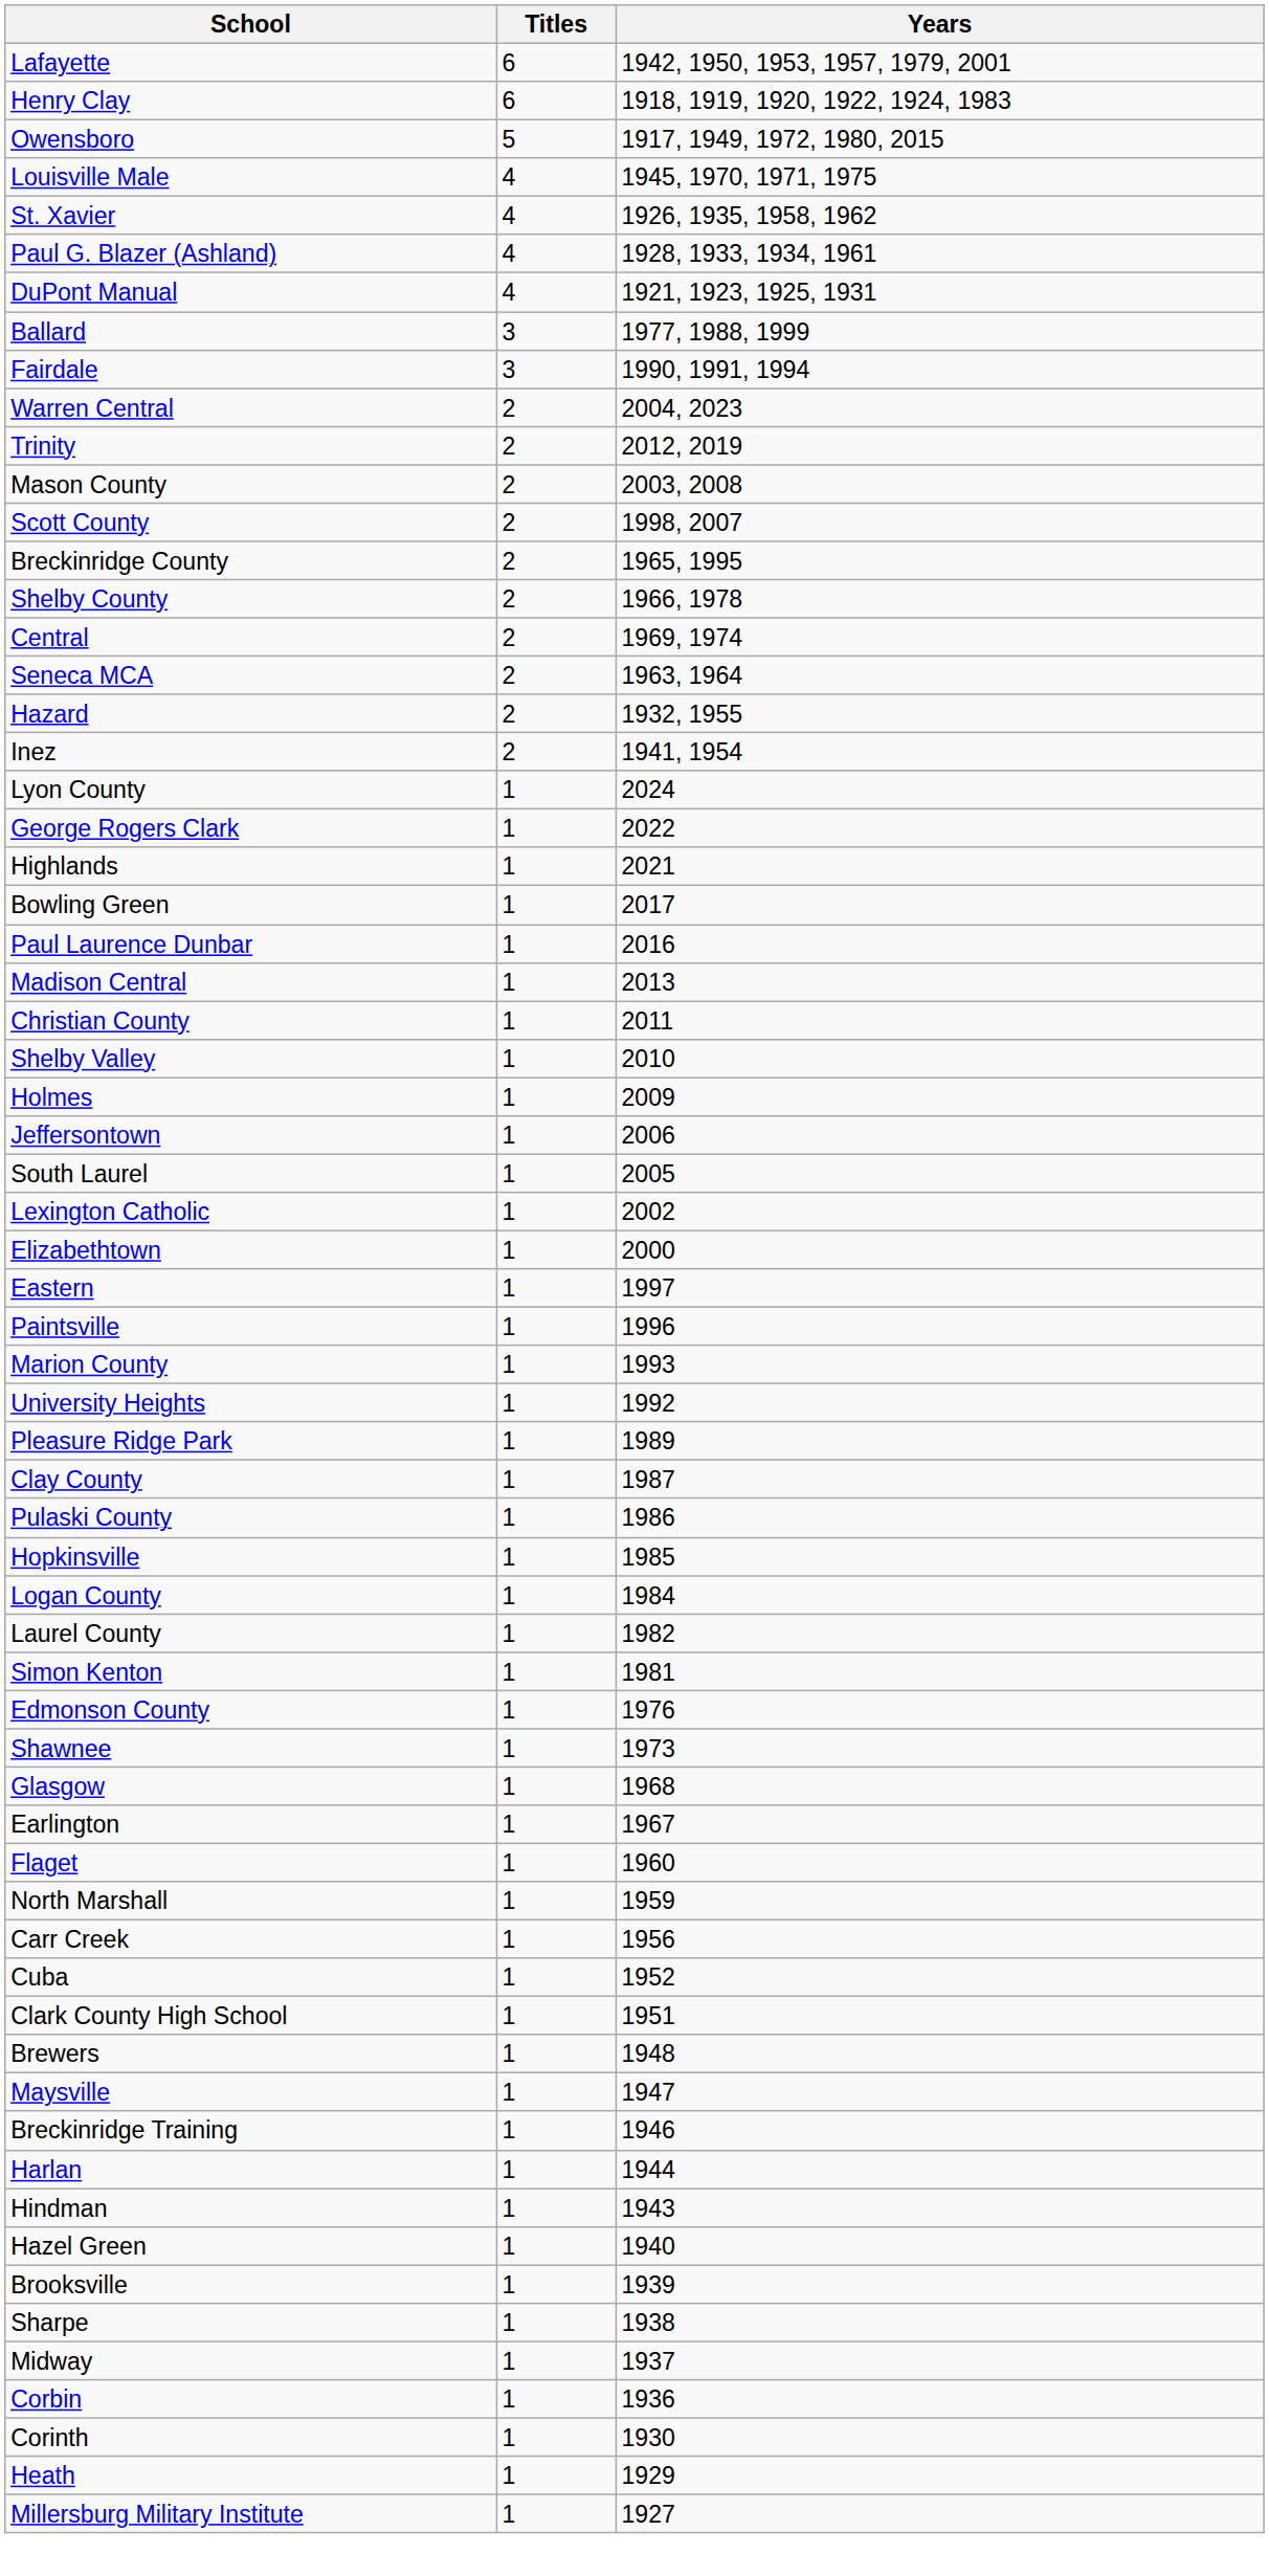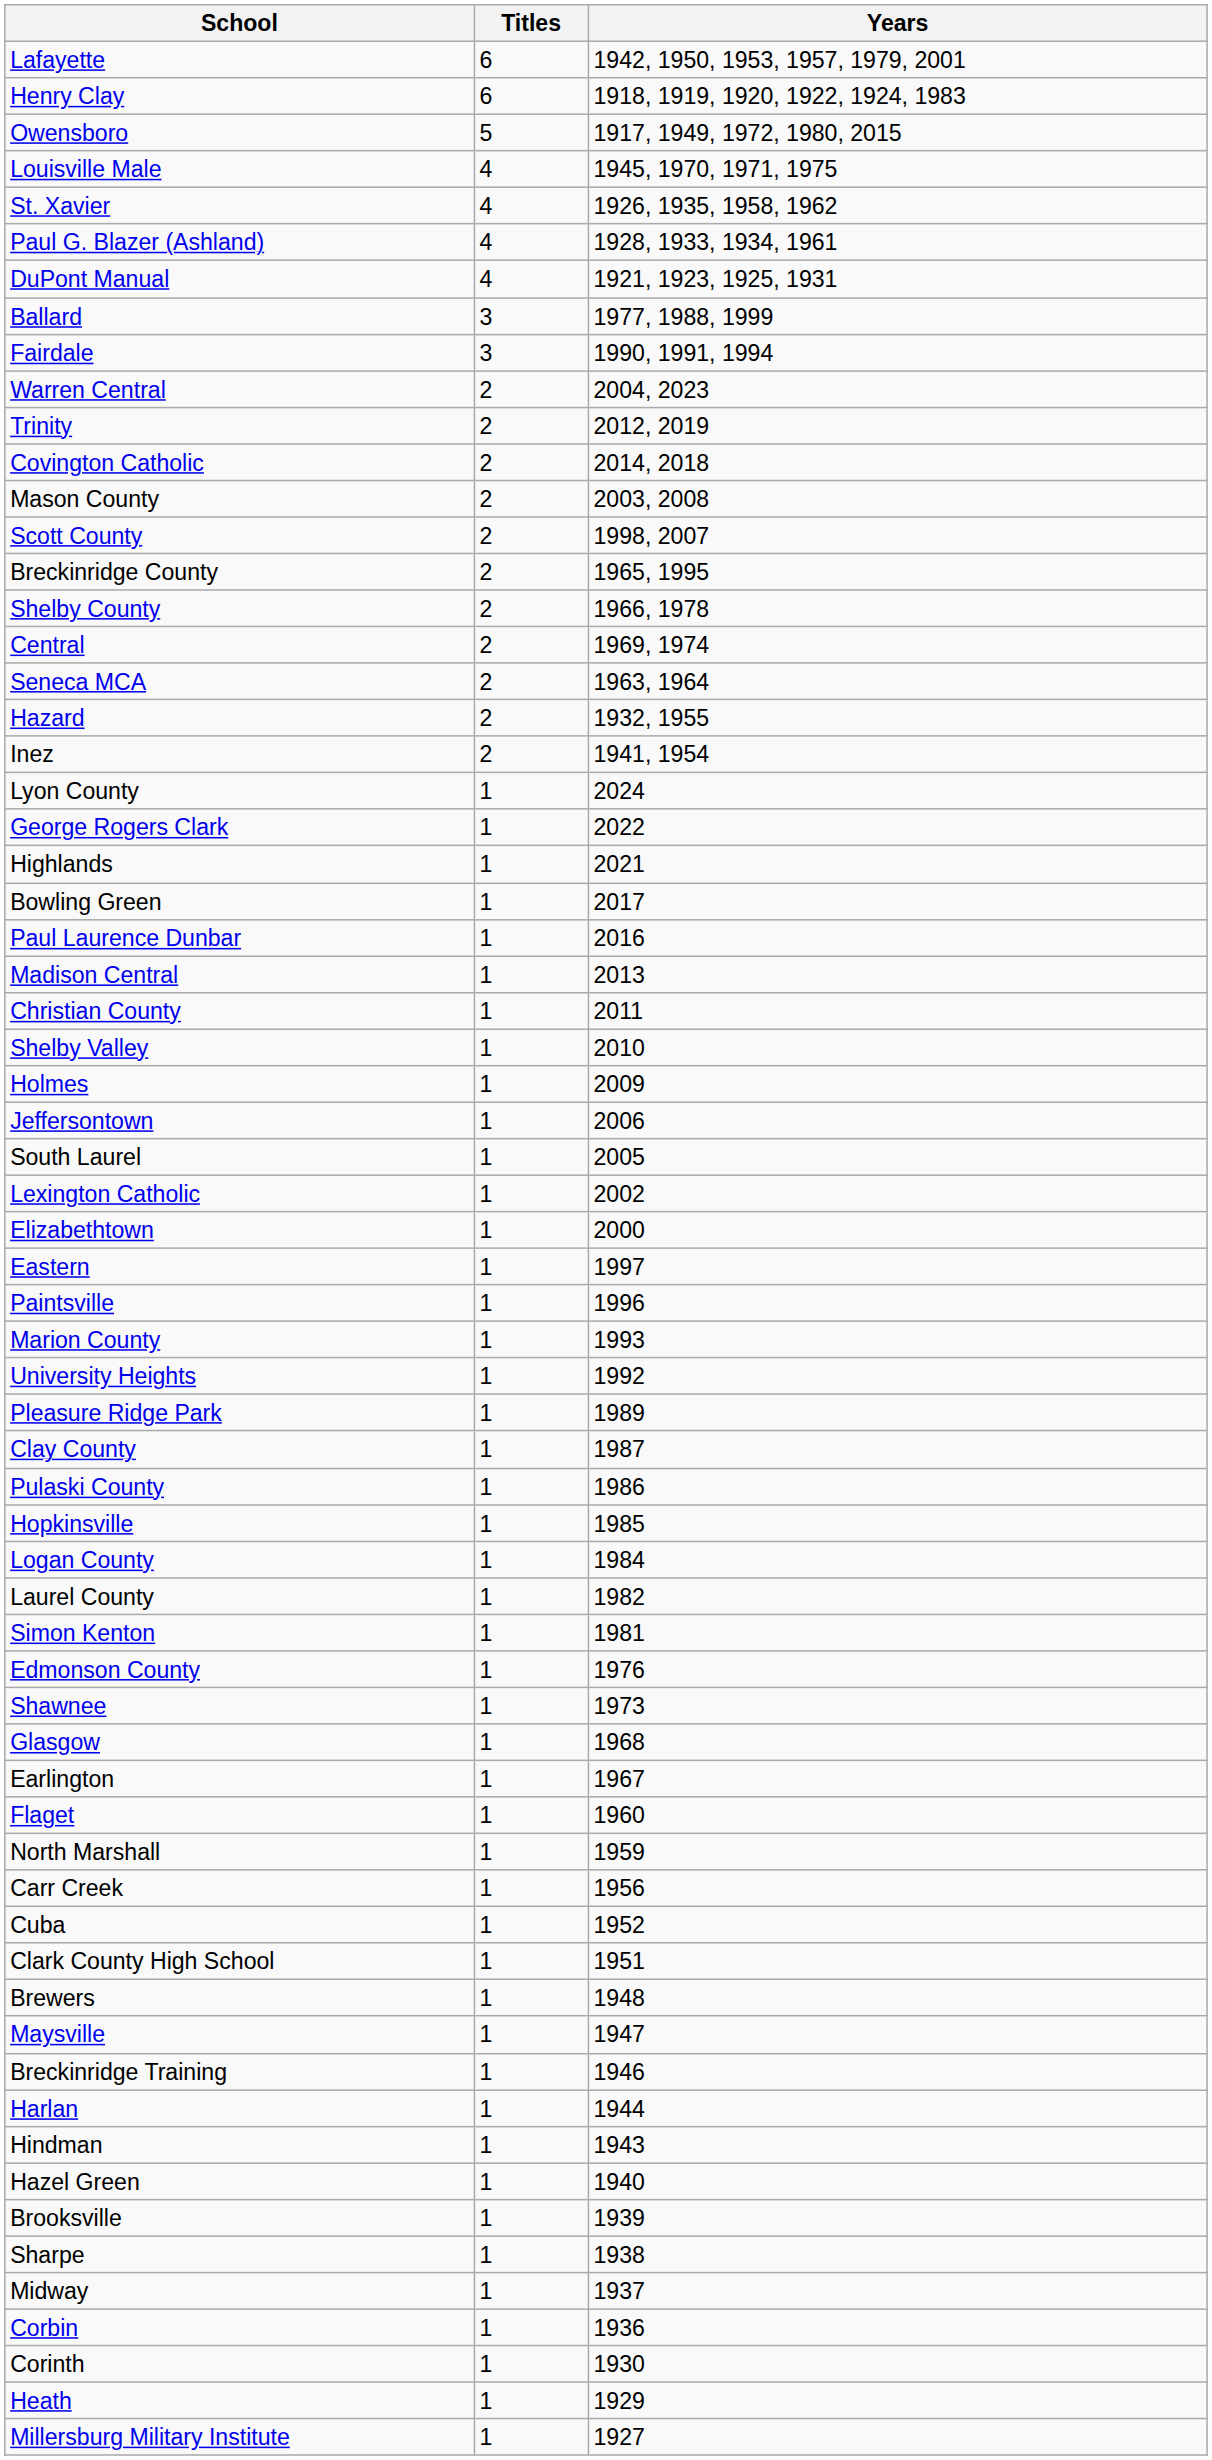+ row: Covington Catholic | 2 | 2014, 2018
